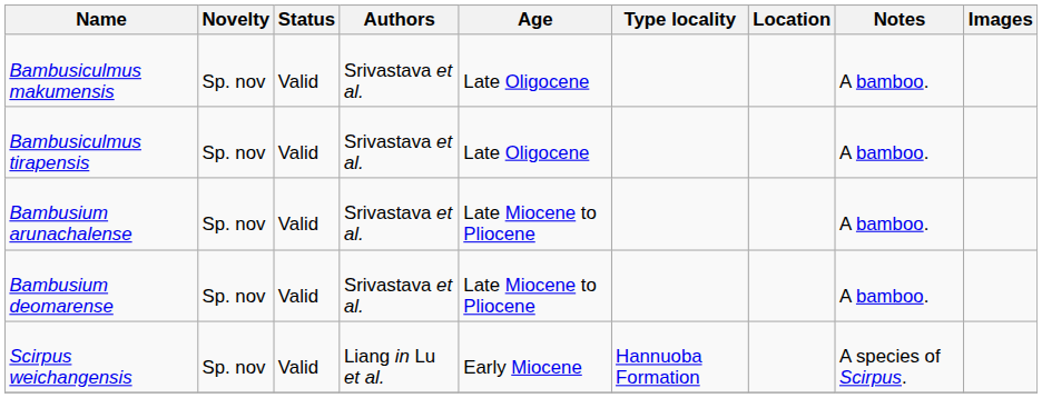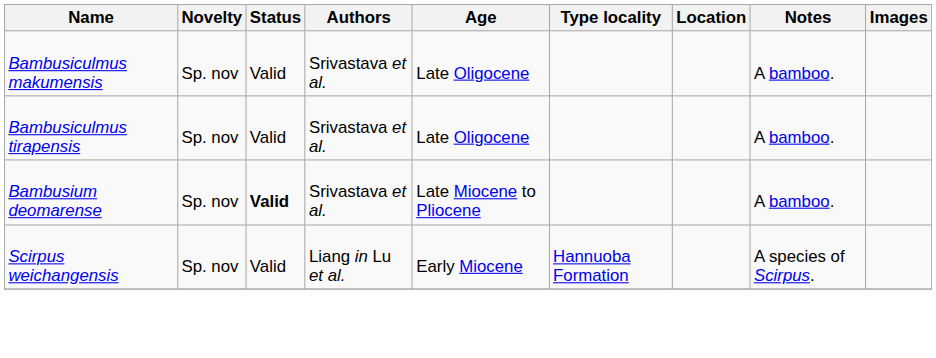- row: Bambusium arunachalense | Sp. nov | Valid | Srivastava et al. | Late Miocene to Pliocene | A bamboo.
Bambusium deomarense | Status: normal -> bold
